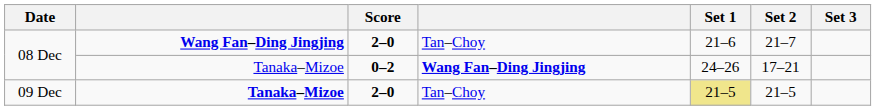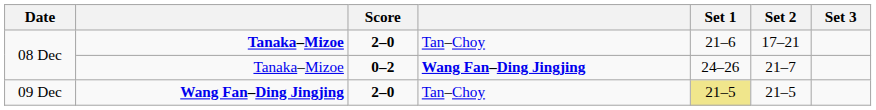08 Dec / 2–0 | column 2: Wang Fan–Ding Jingjing -> Tanaka–Mizoe
08 Dec / 2–0 | Set 2: 21–7 -> 17–21
08 Dec / 0–2 | Set 2: 17–21 -> 21–7
09 Dec | column 2: Tanaka–Mizoe -> Wang Fan–Ding Jingjing
